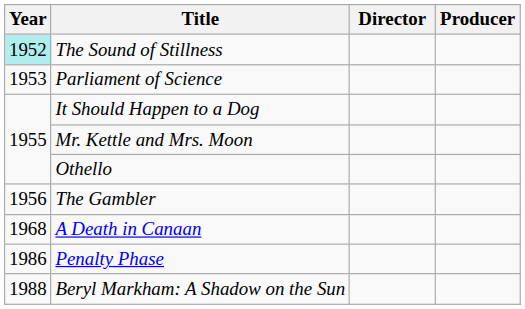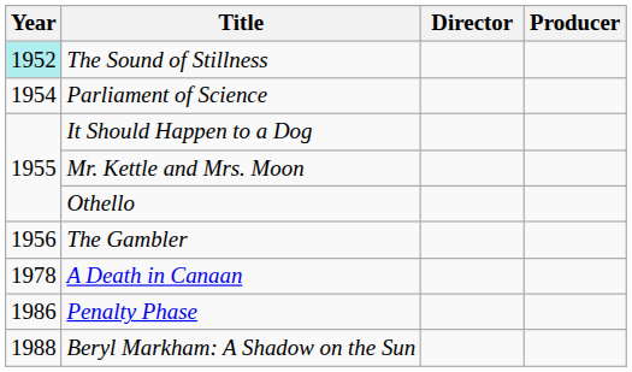Parliament of Science | Year: 1953 -> 1954
A Death in Canaan | Year: 1968 -> 1978
